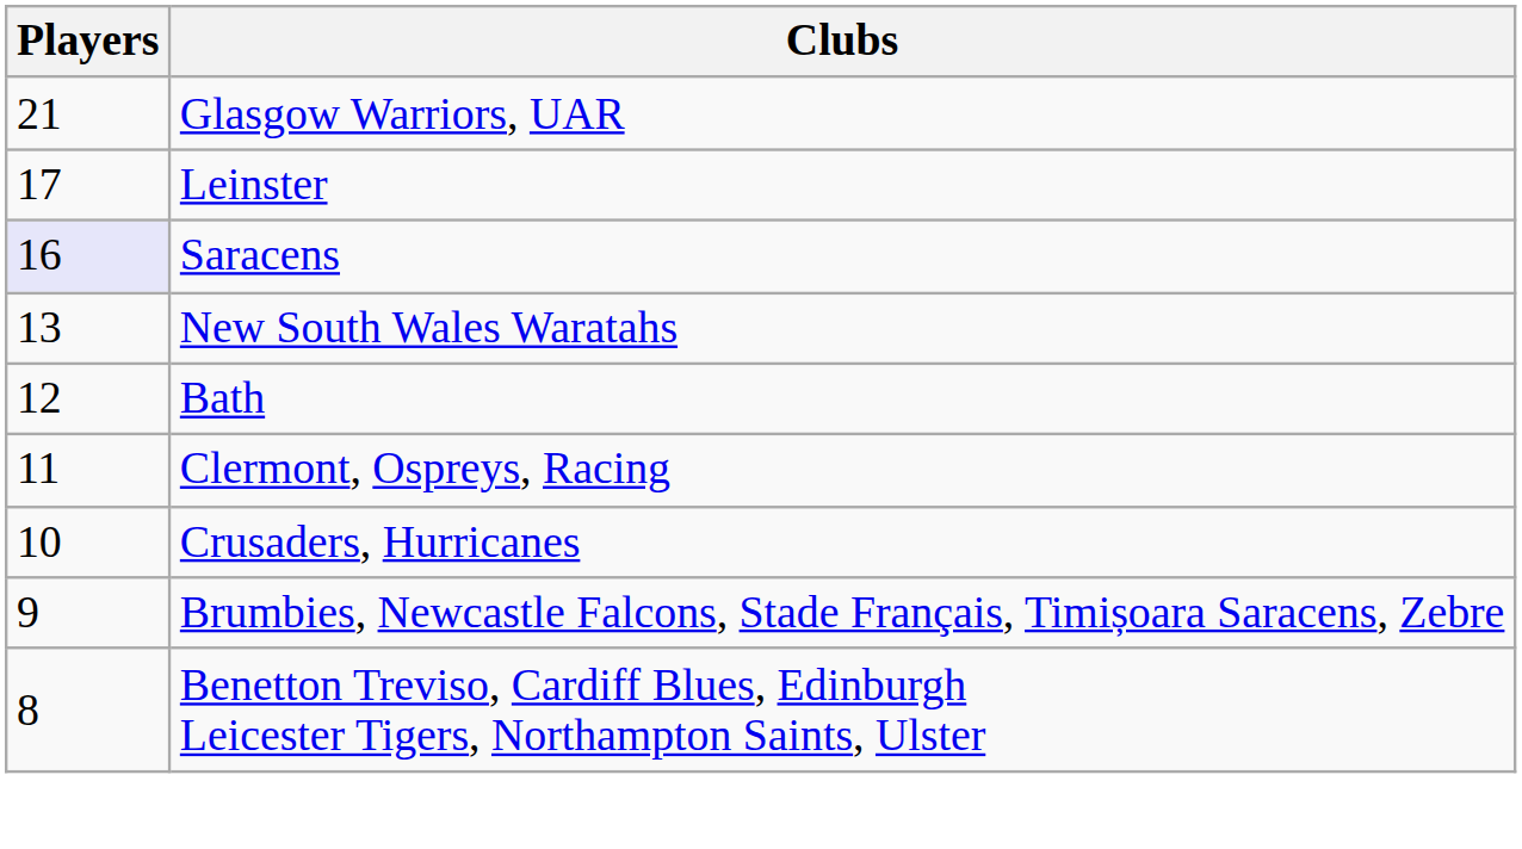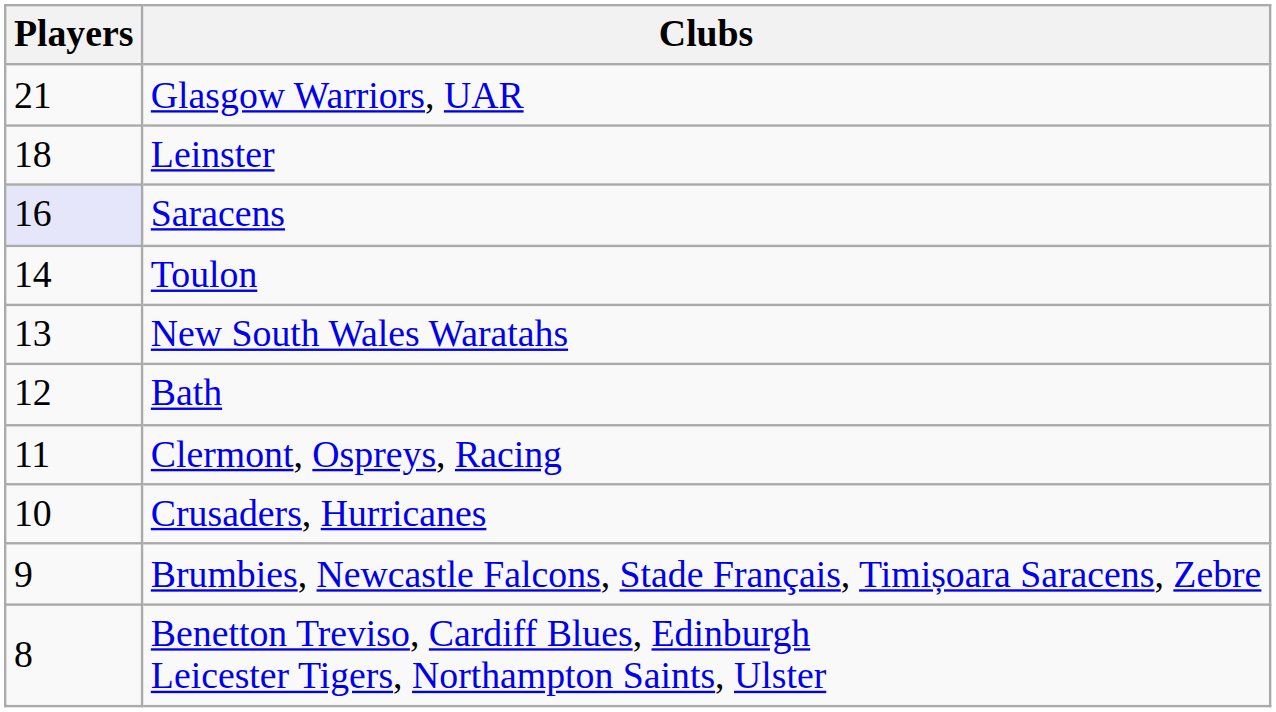Leinster | Players: 17 -> 18
+ row: 14 | Toulon
